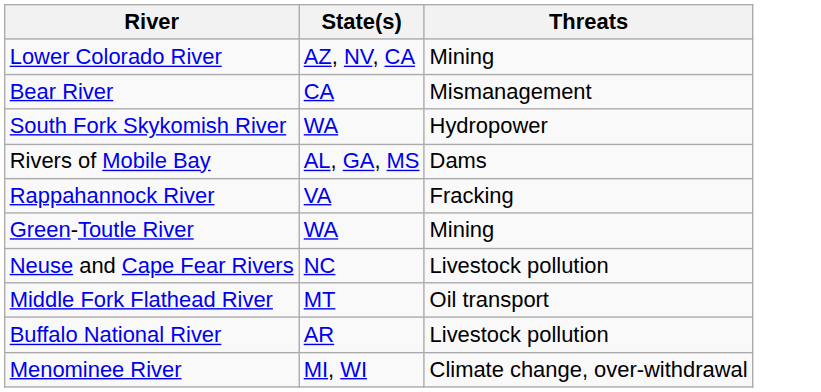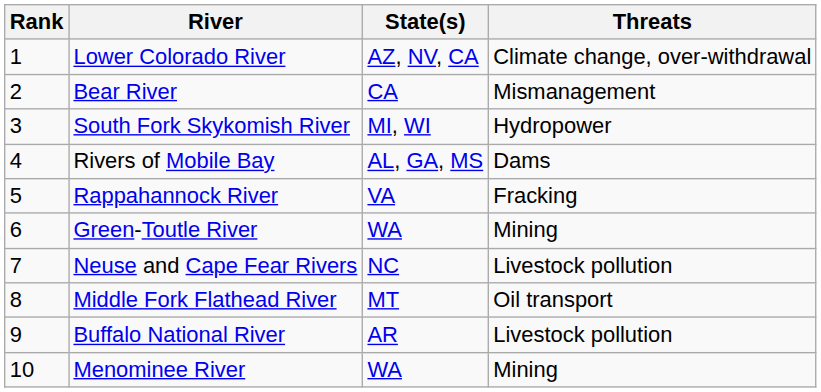+ column: Rank | 1 | 2 | 3 | 4 | 5 | 6 | 7 | 8 | 9 | 10
Lower Colorado River | Threats: Mining -> Climate change, over-withdrawal
South Fork Skykomish River | State(s): WA -> MI, WI
Menominee River | State(s): MI, WI -> WA
Menominee River | Threats: Climate change, over-withdrawal -> Mining
